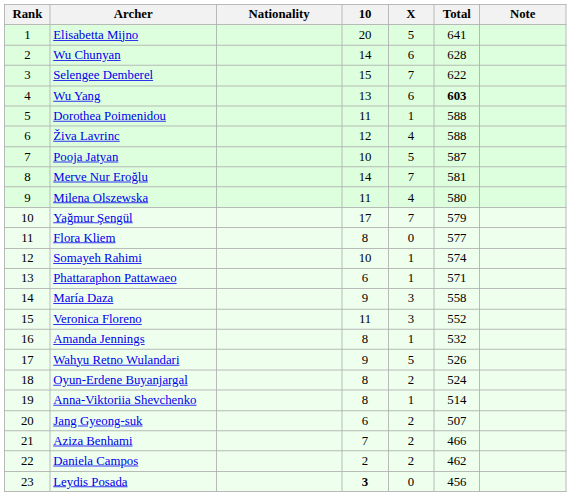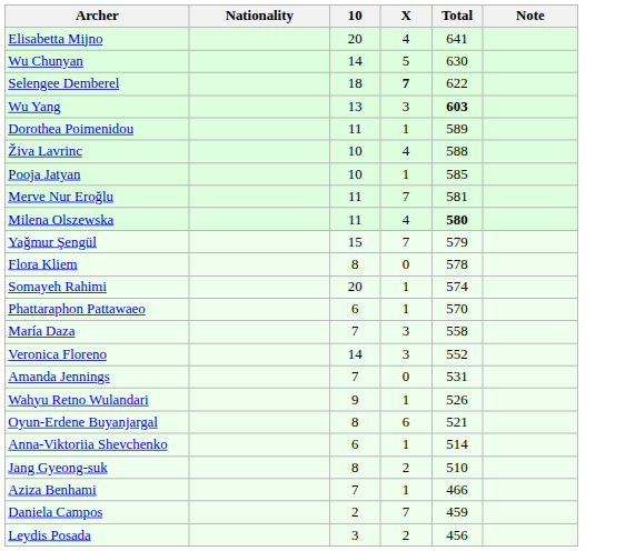- column: Rank | 1 | 2 | 3 | 4 | 5 | 6 | 7 | 8 | 9 | 10 | 11 | 12 | 13 | 14 | 15 | 16 | 17 | 18 | 19 | 20 | 21 | 22 | 23
Elisabetta Mijno | X: 5 -> 4
Wu Chunyan | X: 6 -> 5
Wu Chunyan | Total: 628 -> 630
Selengee Demberel | 10: 15 -> 18
Selengee Demberel | X: normal -> bold
Wu Yang | X: 6 -> 3
Dorothea Poimenidou | Total: 588 -> 589
Živa Lavrinc | 10: 12 -> 10
Pooja Jatyan | X: 5 -> 1
Pooja Jatyan | Total: 587 -> 585
Merve Nur Eroğlu | 10: 14 -> 11
Milena Olszewska | Total: normal -> bold
Yağmur Şengül | 10: 17 -> 15
Flora Kliem | Total: 577 -> 578
Somayeh Rahimi | 10: 10 -> 20
Phattaraphon Pattawaeo | Total: 571 -> 570
María Daza | 10: 9 -> 7
Veronica Floreno | 10: 11 -> 14
Amanda Jennings | 10: 8 -> 7
Amanda Jennings | X: 1 -> 0
Amanda Jennings | Total: 532 -> 531
Wahyu Retno Wulandari | X: 5 -> 1
Oyun-Erdene Buyanjargal | X: 2 -> 6
Oyun-Erdene Buyanjargal | Total: 524 -> 521
Anna-Viktoriia Shevchenko | 10: 8 -> 6
Jang Gyeong-suk | 10: 6 -> 8
Jang Gyeong-suk | Total: 507 -> 510
Aziza Benhami | X: 2 -> 1
Daniela Campos | X: 2 -> 7
Daniela Campos | Total: 462 -> 459
Leydis Posada | 10: bold -> normal
Leydis Posada | X: 0 -> 2
